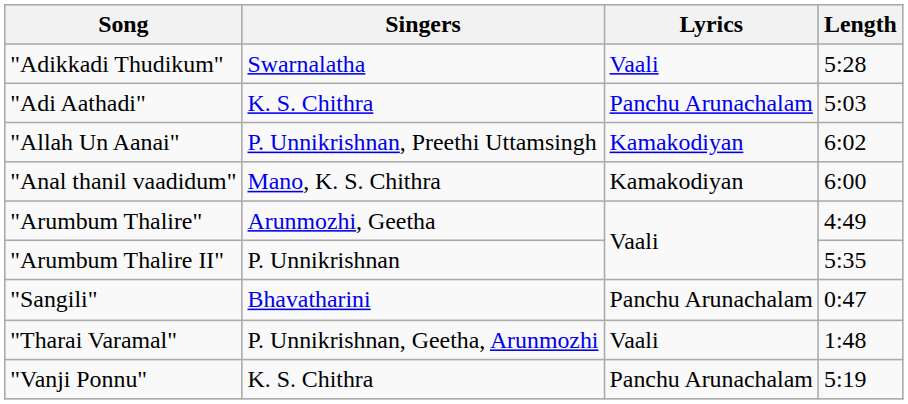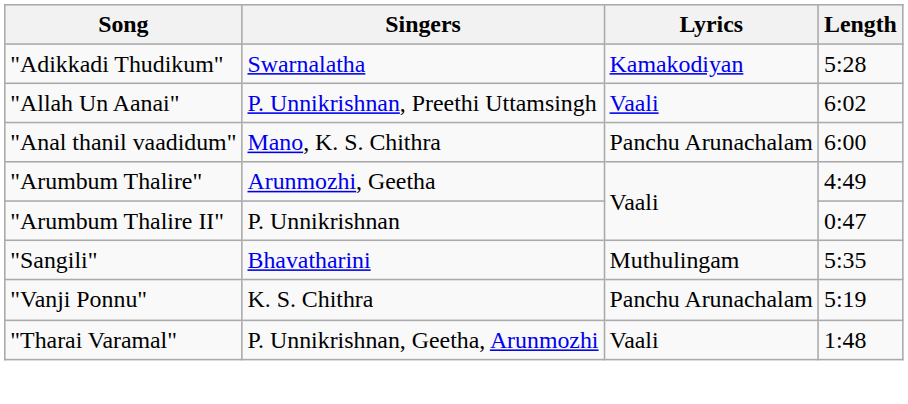"Adikkadi Thudikum" | Lyrics: Vaali -> Kamakodiyan
- row: "Adi Aathadi" | K. S. Chithra | Panchu Arunachalam | 5:03
"Allah Un Aanai" | Lyrics: Kamakodiyan -> Vaali
"Anal thanil vaadidum" | Lyrics: Kamakodiyan -> Panchu Arunachalam
"Arumbum Thalire II" | Length: 5:35 -> 0:47
"Sangili" | Lyrics: Panchu Arunachalam -> Muthulingam
"Sangili" | Length: 0:47 -> 5:35
rows swapped: "Tharai Varamal" <-> "Vanji Ponnu"
